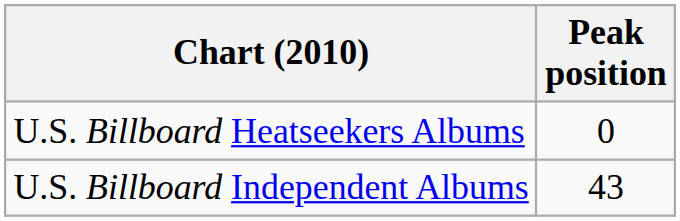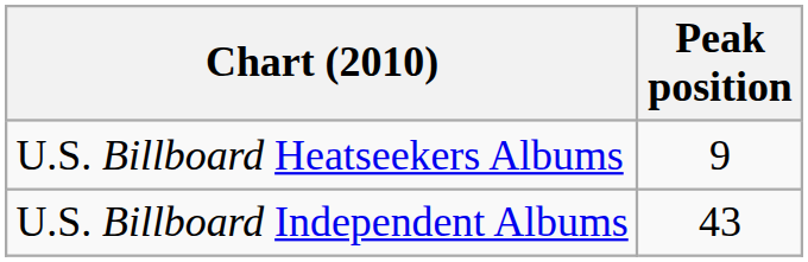U.S. Billboard Heatseekers Albums | Peak position: 0 -> 9
